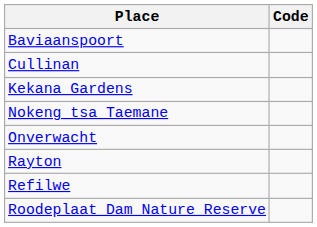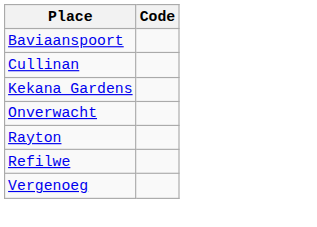- row: Nokeng tsa Taemane
- row: Roodeplaat Dam Nature Reserve
+ row: Vergenoeg
